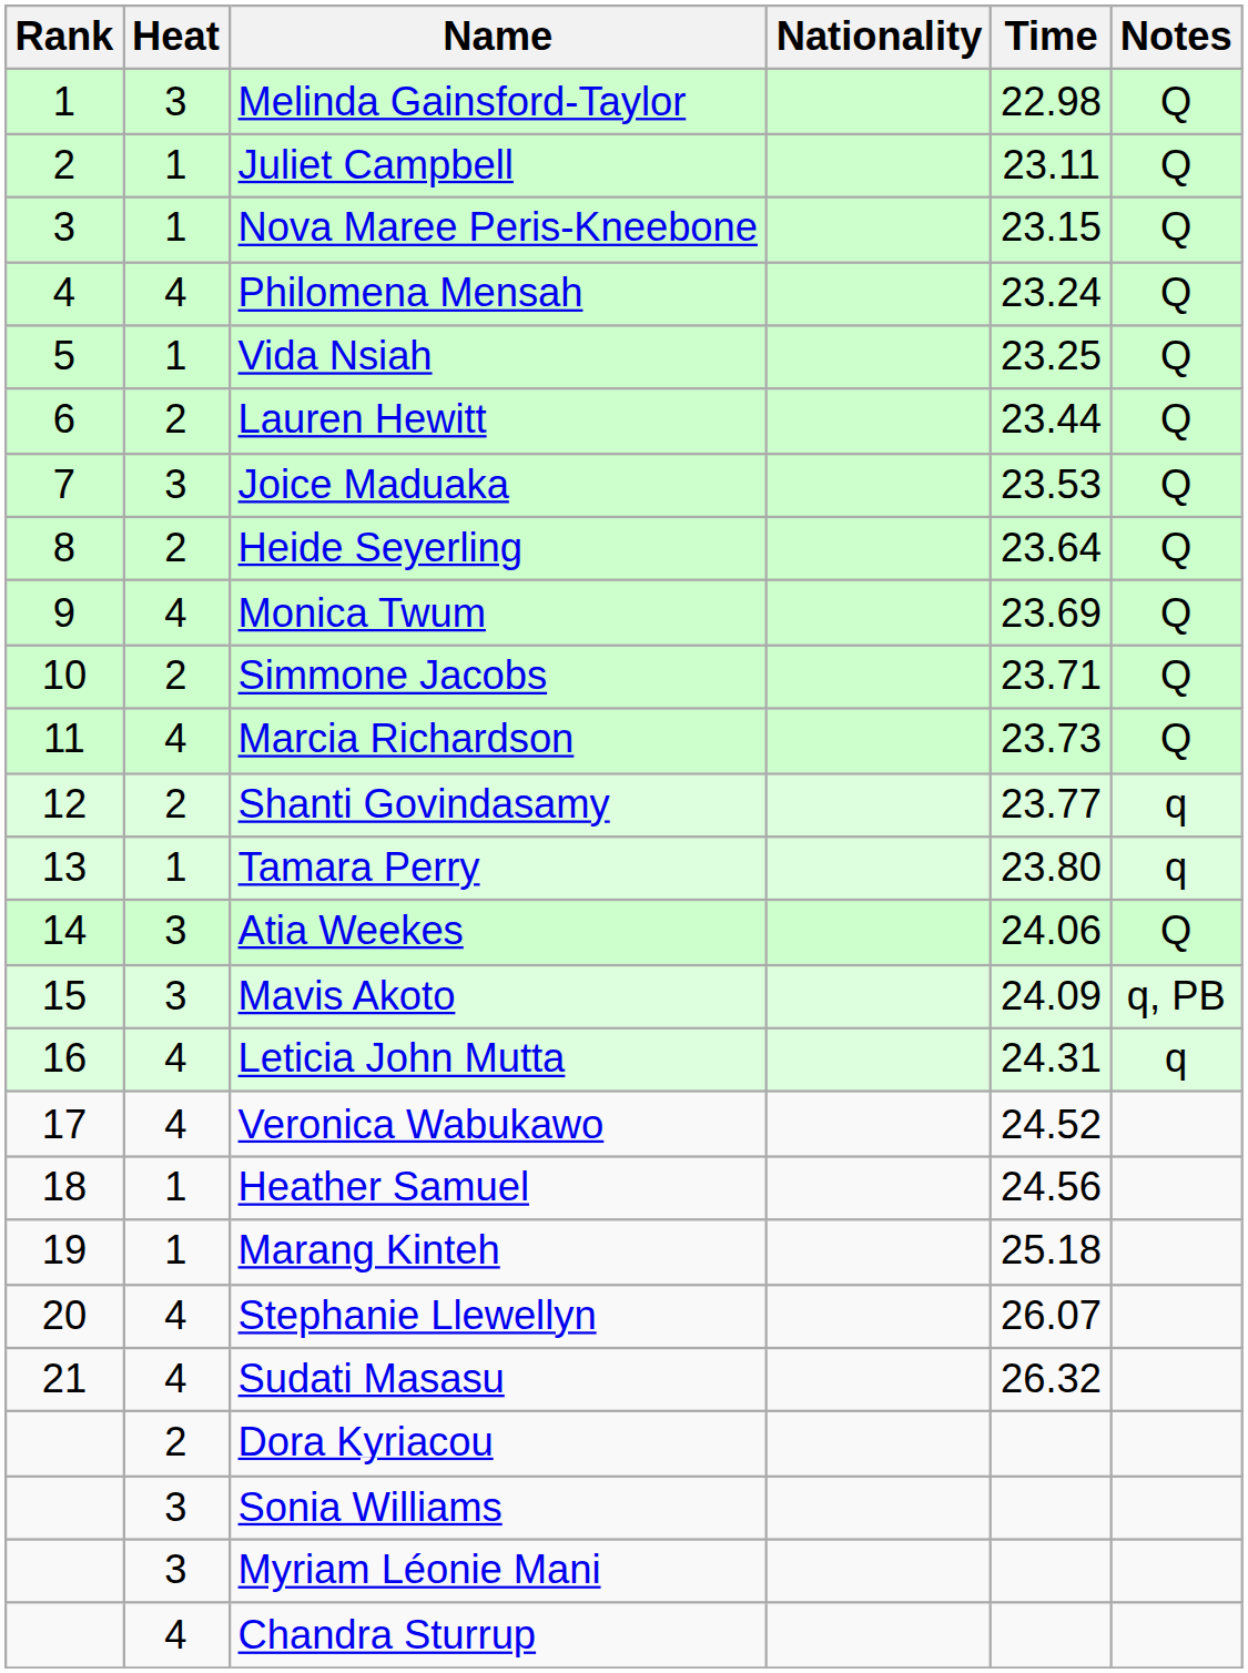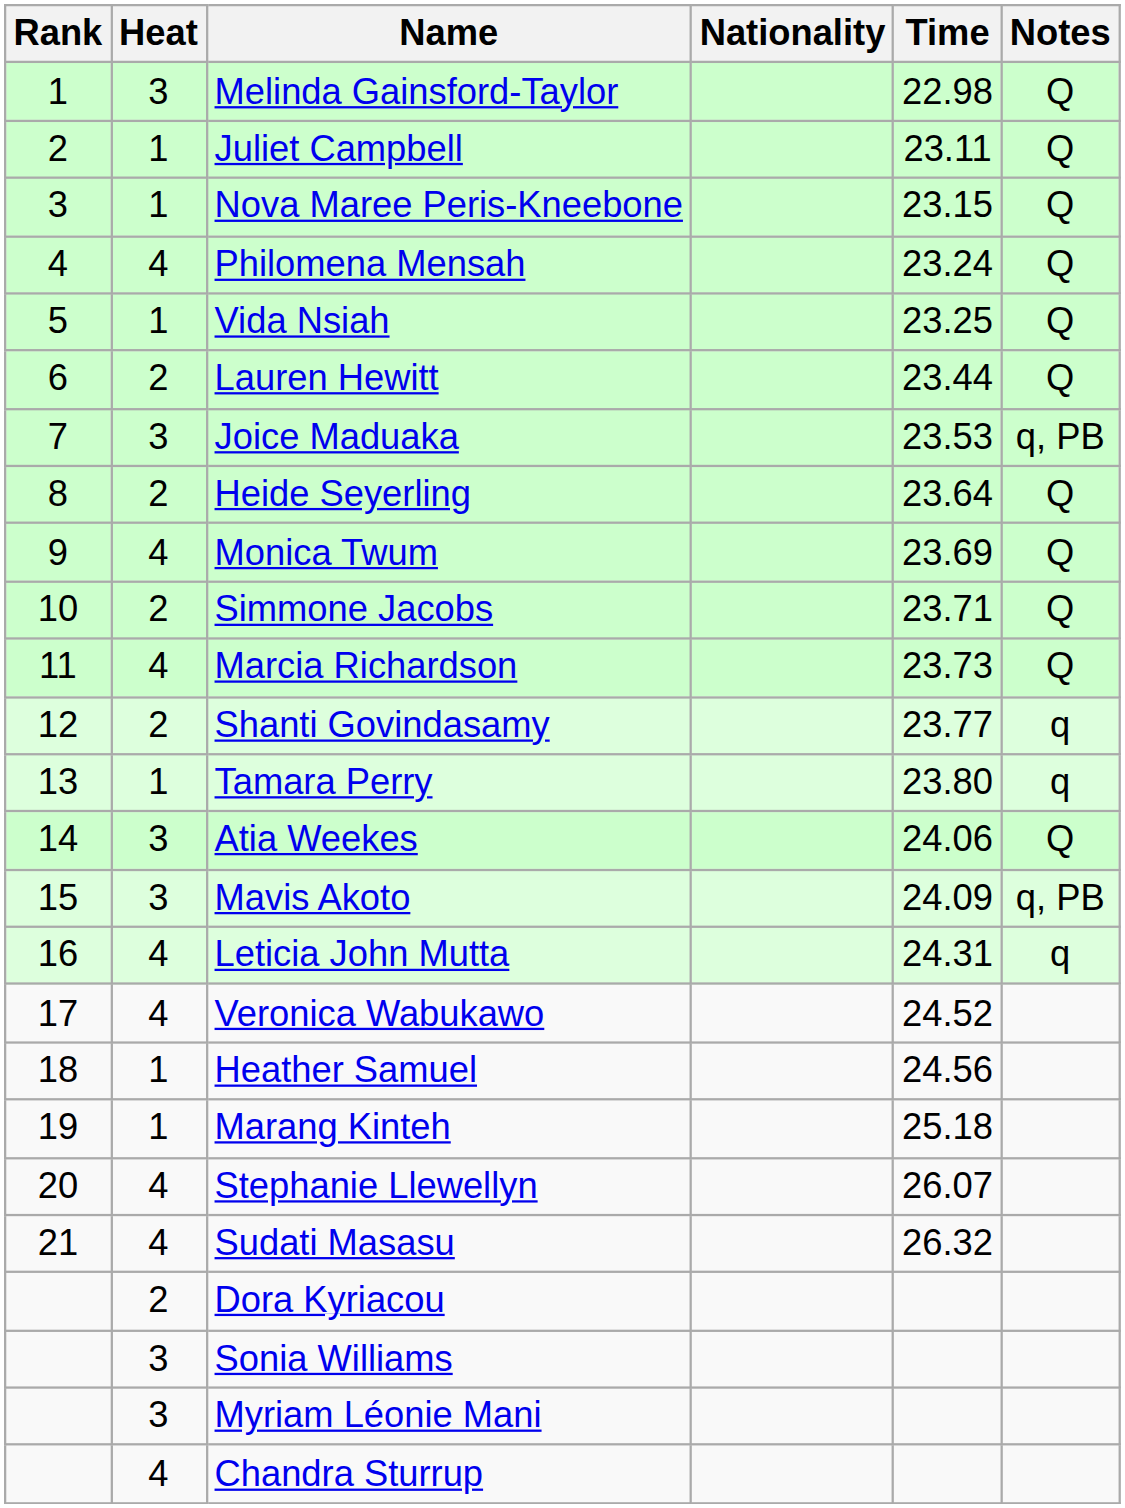Joice Maduaka | Notes: Q -> q, PB
